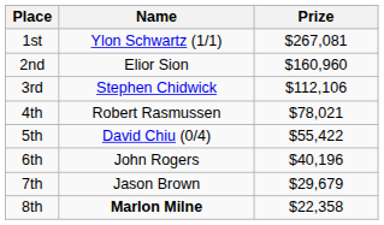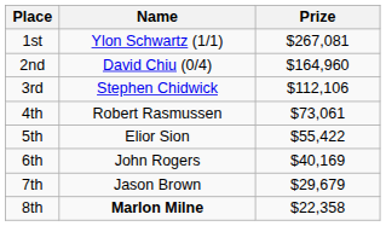2nd | Name: Elior Sion -> David Chiu (0/4)
2nd | Prize: $160,960 -> $164,960
4th | Prize: $78,021 -> $73,061
5th | Name: David Chiu (0/4) -> Elior Sion
6th | Prize: $40,196 -> $40,169
